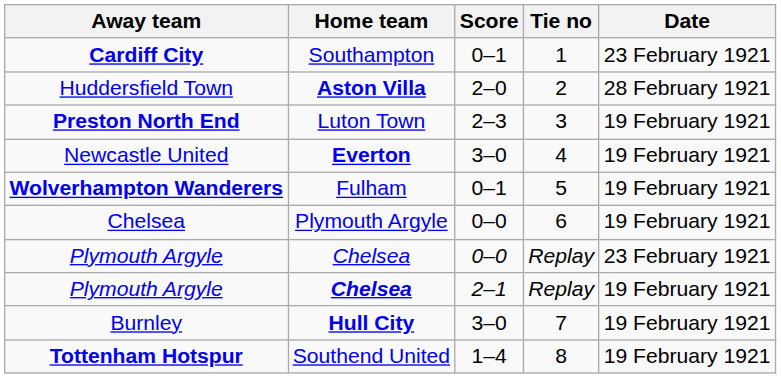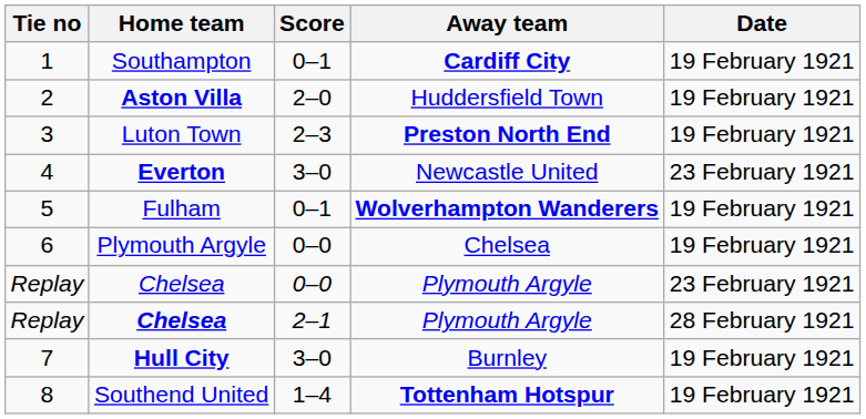columns swapped: Tie no <-> Away team
Southampton | Date: 23 February 1921 -> 19 February 1921
Aston Villa | Date: 28 February 1921 -> 19 February 1921
Everton | Date: 19 February 1921 -> 23 February 1921
Chelsea / 2–1 | Date: 19 February 1921 -> 28 February 1921
